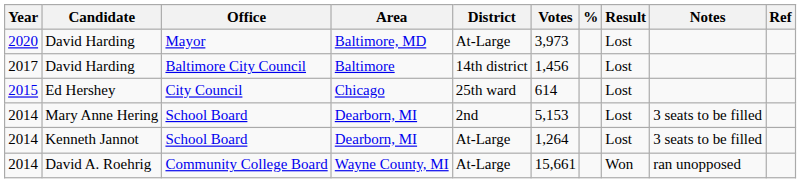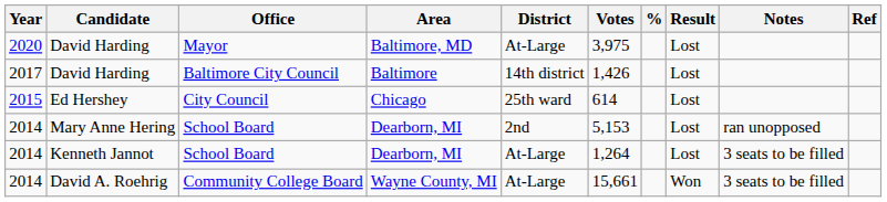David Harding / Mayor | Votes: 3,973 -> 3,975
David Harding / Baltimore City Council | Votes: 1,456 -> 1,426
Mary Anne Hering | Notes: 3 seats to be filled -> ran unopposed
David A. Roehrig | Notes: ran unopposed -> 3 seats to be filled
